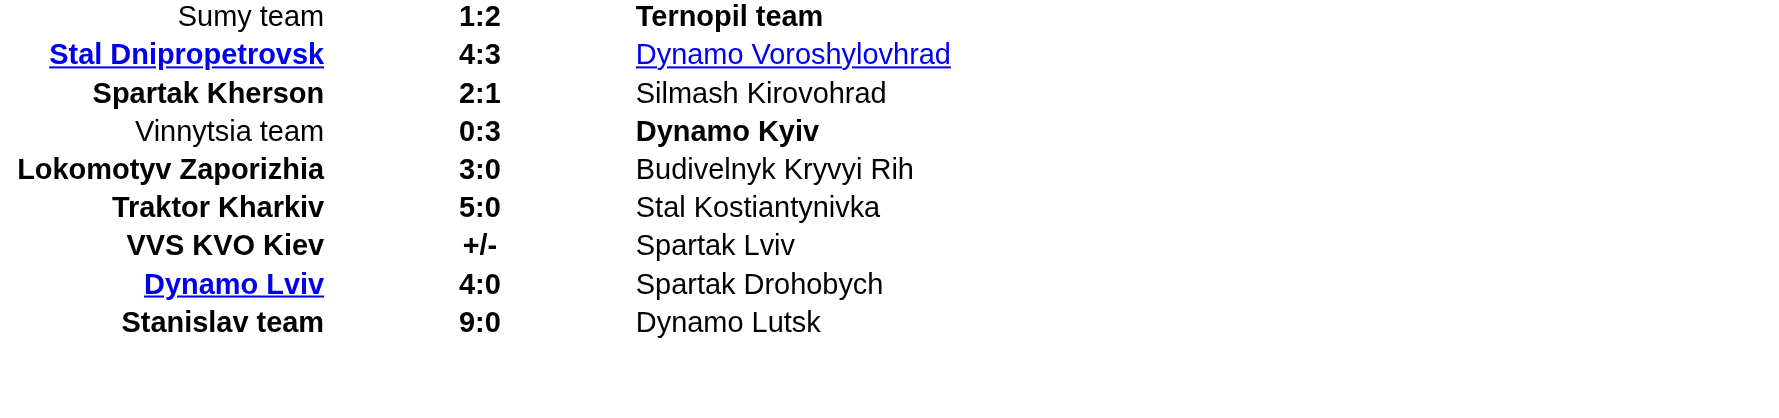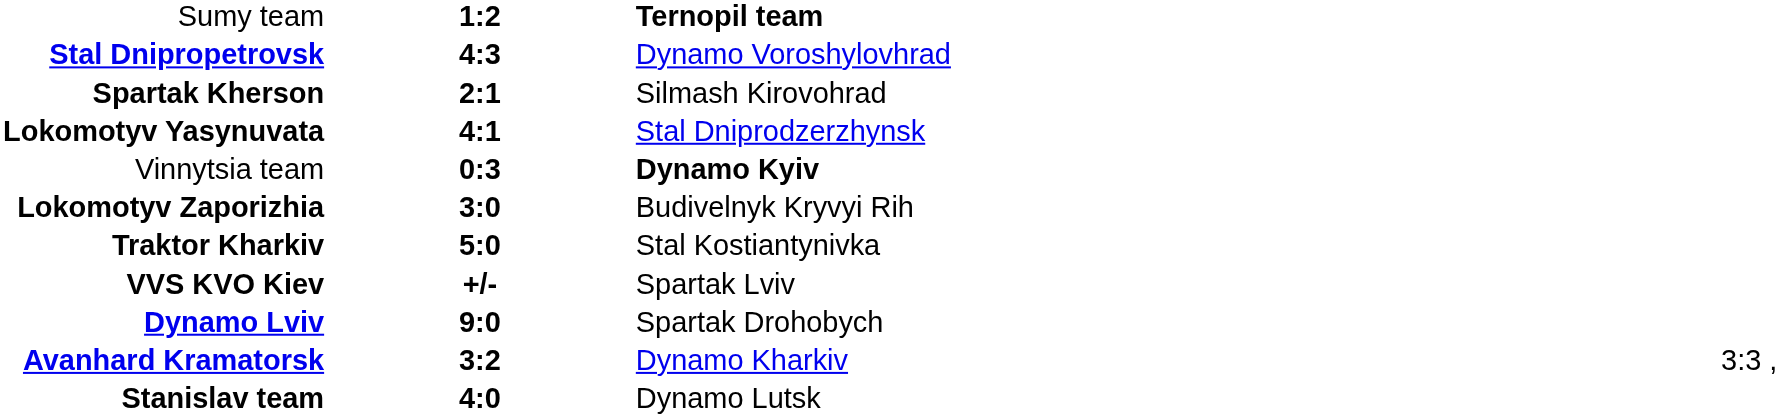+ row: Lokomotyv Yasynuvata | 4:1 | Stal Dniprodzerzhynsk
Dynamo Lviv | column 2: 4:0 -> 9:0
+ row: Avanhard Kramatorsk | 3:2 | Dynamo Kharkiv | 3:3 ,
Stanislav team | column 2: 9:0 -> 4:0
